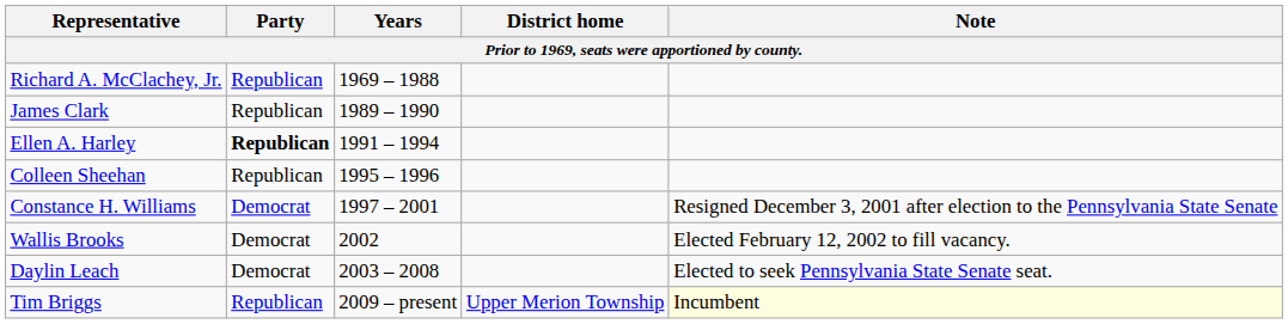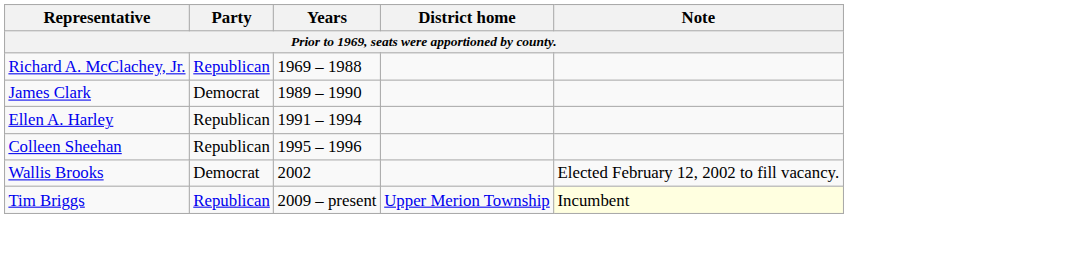James Clark | Party: Republican -> Democrat
Ellen A. Harley | Party: bold -> normal
- row: Constance H. Williams | Democrat | 1997 – 2001 | Resigned December 3, 2001 after election to the Pennsylvania State Senate
- row: Daylin Leach | Democrat | 2003 – 2008 | Elected to seek Pennsylvania State Senate seat.
